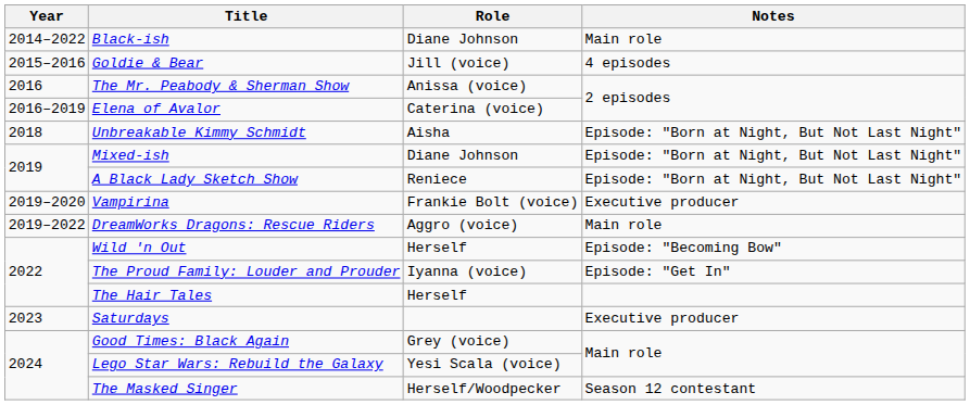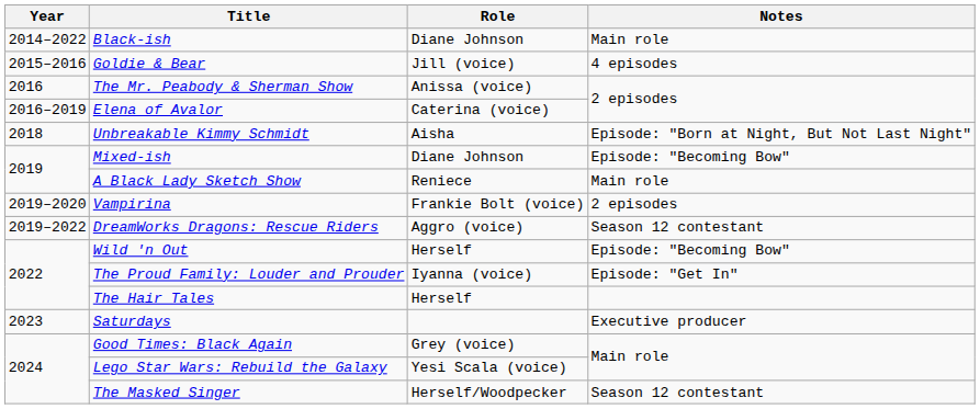Mixed-ish | Notes: Episode: "Born at Night, But Not Last Night" -> Episode: "Becoming Bow"
A Black Lady Sketch Show | Notes: Episode: "Born at Night, But Not Last Night" -> Main role
Vampirina | Notes: Executive producer -> 2 episodes
DreamWorks Dragons: Rescue Riders | Notes: Main role -> Season 12 contestant
